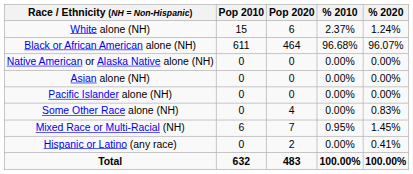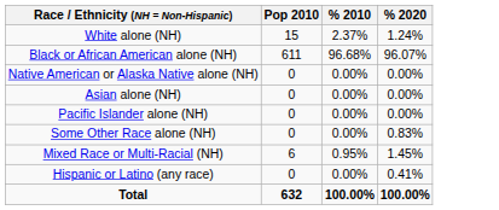- column: Pop 2020 | 6 | 464 | 0 | 0 | 0 | 4 | 7 | 2 | 483
